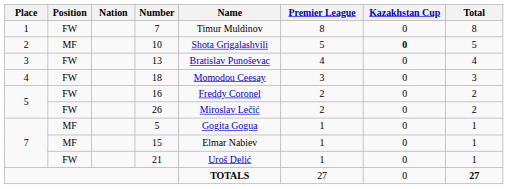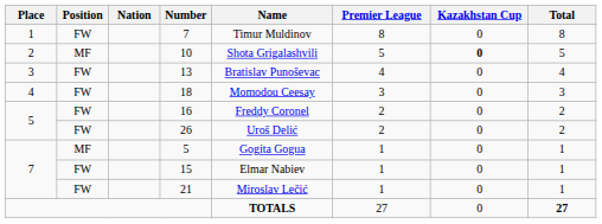26 | Name: Miroslav Lečić -> Uroš Delić
15 | Position: MF -> FW
21 | Name: Uroš Delić -> Miroslav Lečić
